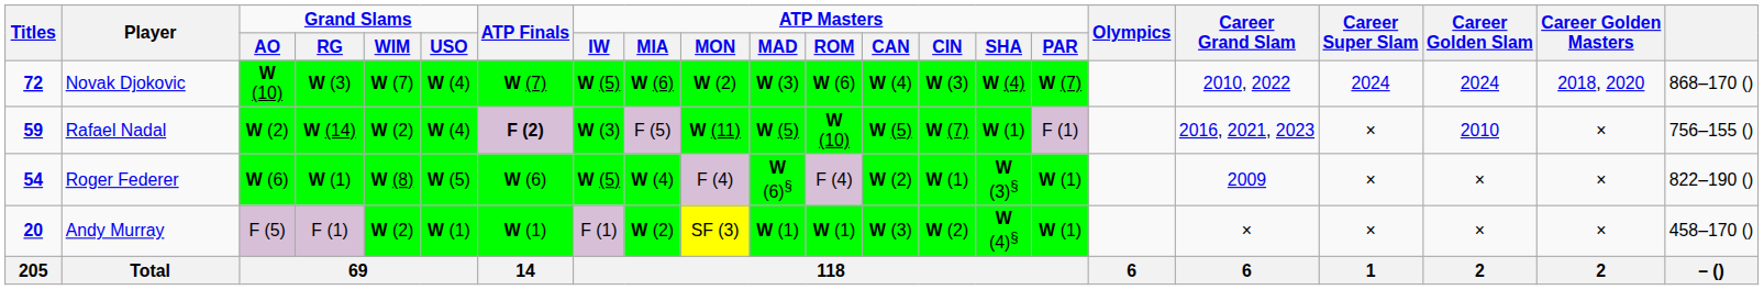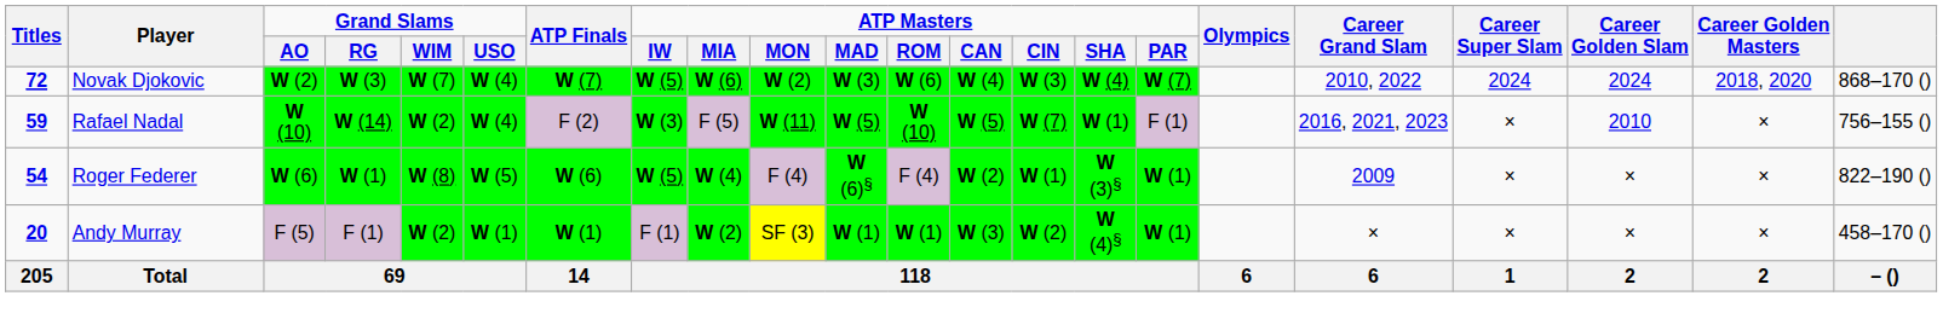Novak Djokovic | column 3: W (10) -> W (2)
Rafael Nadal | column 3: W (2) -> W (10)
Rafael Nadal | column 7: bold -> normal
